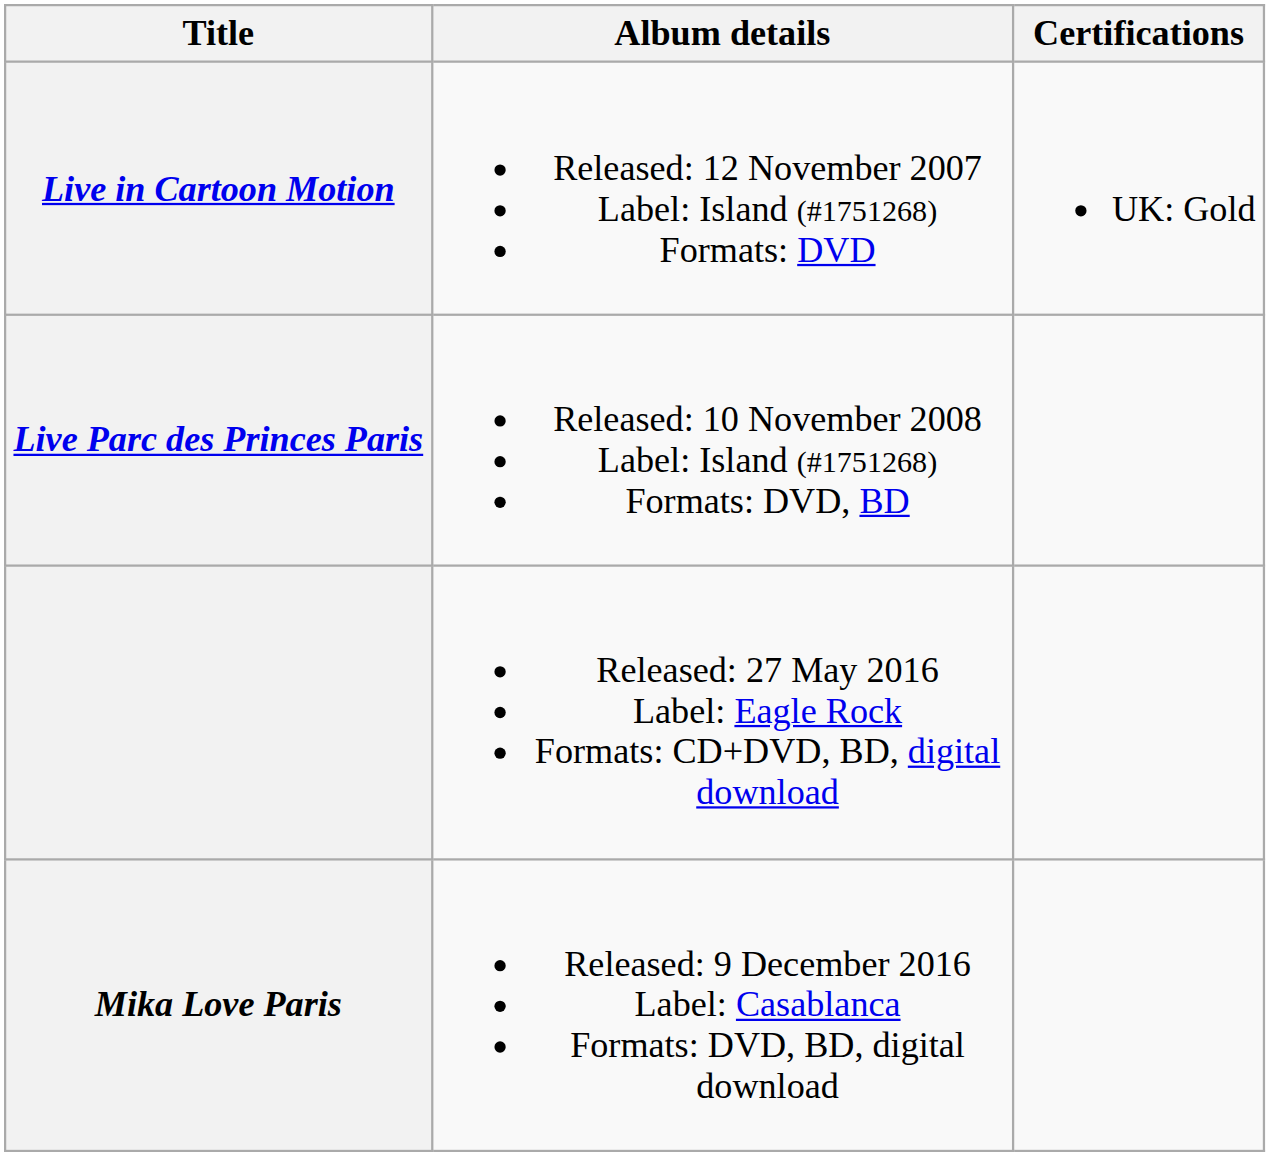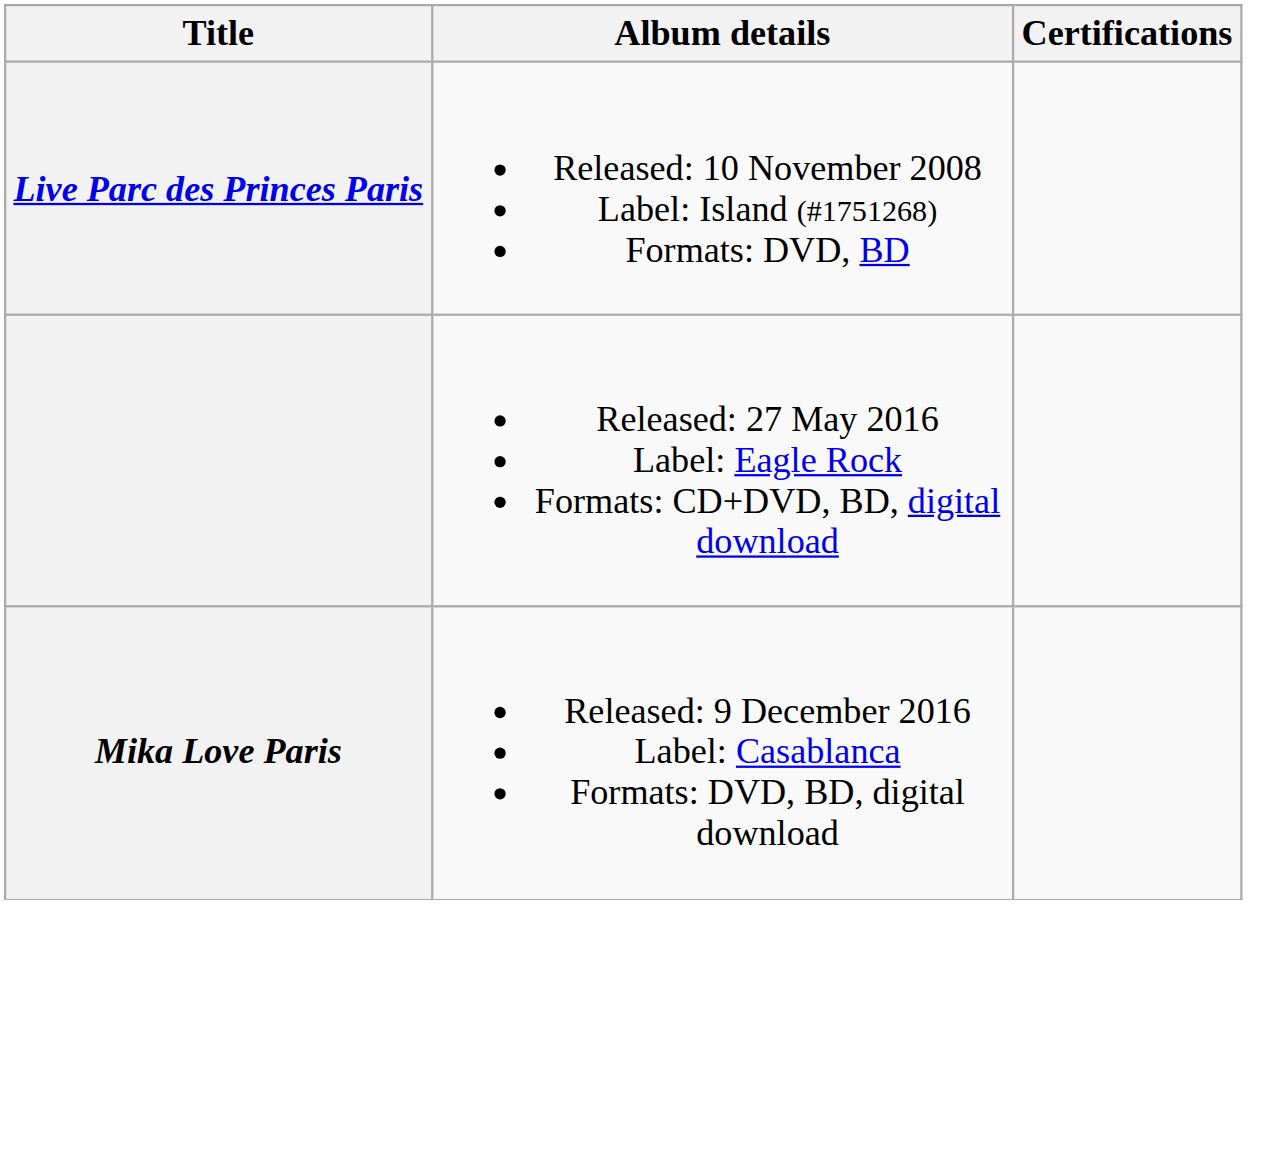- row: Live in Cartoon Motion | Released: 12 November 2007 Label: Island (#1751268) Formats: DVD | UK: Gold
